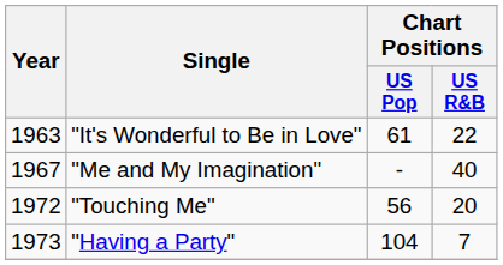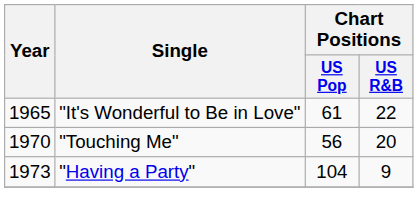"It's Wonderful to Be in Love" | Year: 1963 -> 1965
- row: 1967 | "Me and My Imagination" | - | 40
"Touching Me" | Year: 1972 -> 1970
"Having a Party" | Chart Positions / US R&B: 7 -> 9
